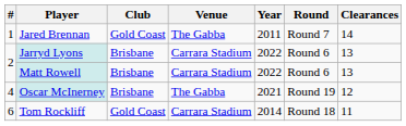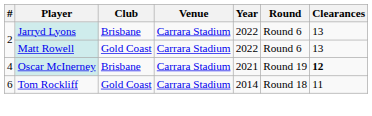- row: 1 | Jared Brennan | Gold Coast | The Gabba | 2011 | Round 7 | 14
Matt Rowell | Club: Brisbane -> Gold Coast
Oscar McInerney | Venue: The Gabba -> Carrara Stadium
Oscar McInerney | Clearances: normal -> bold
